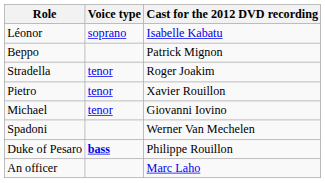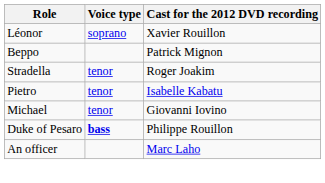Léonor | Cast for the 2012 DVD recording: Isabelle Kabatu -> Xavier Rouillon
Pietro | Cast for the 2012 DVD recording: Xavier Rouillon -> Isabelle Kabatu
- row: Spadoni | Werner Van Mechelen
